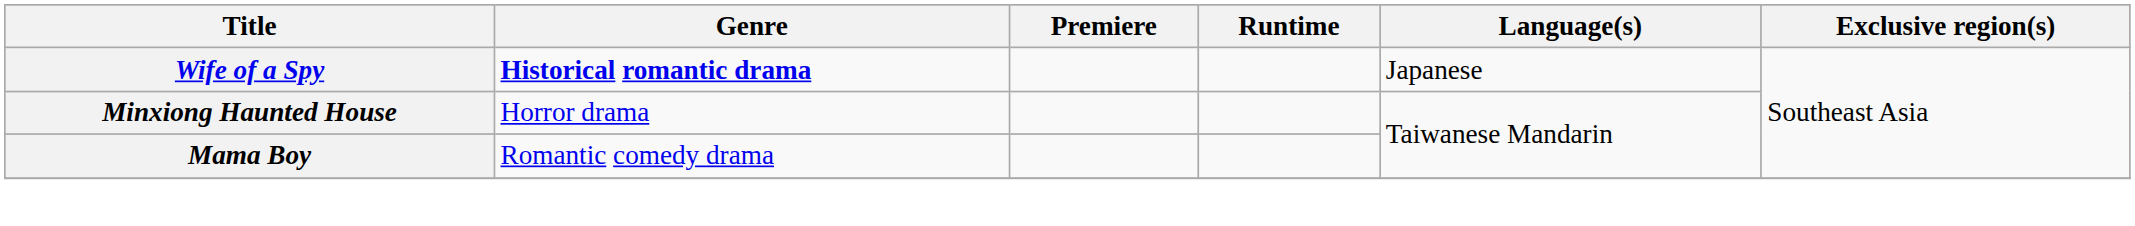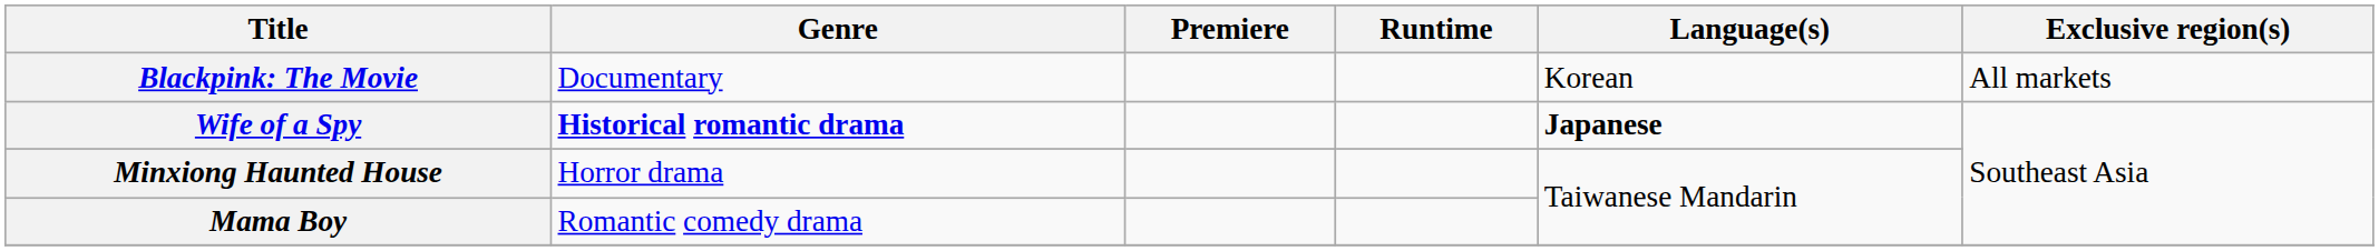+ row: Blackpink: The Movie | Documentary | Korean | All markets
Wife of a Spy | Language(s): normal -> bold
